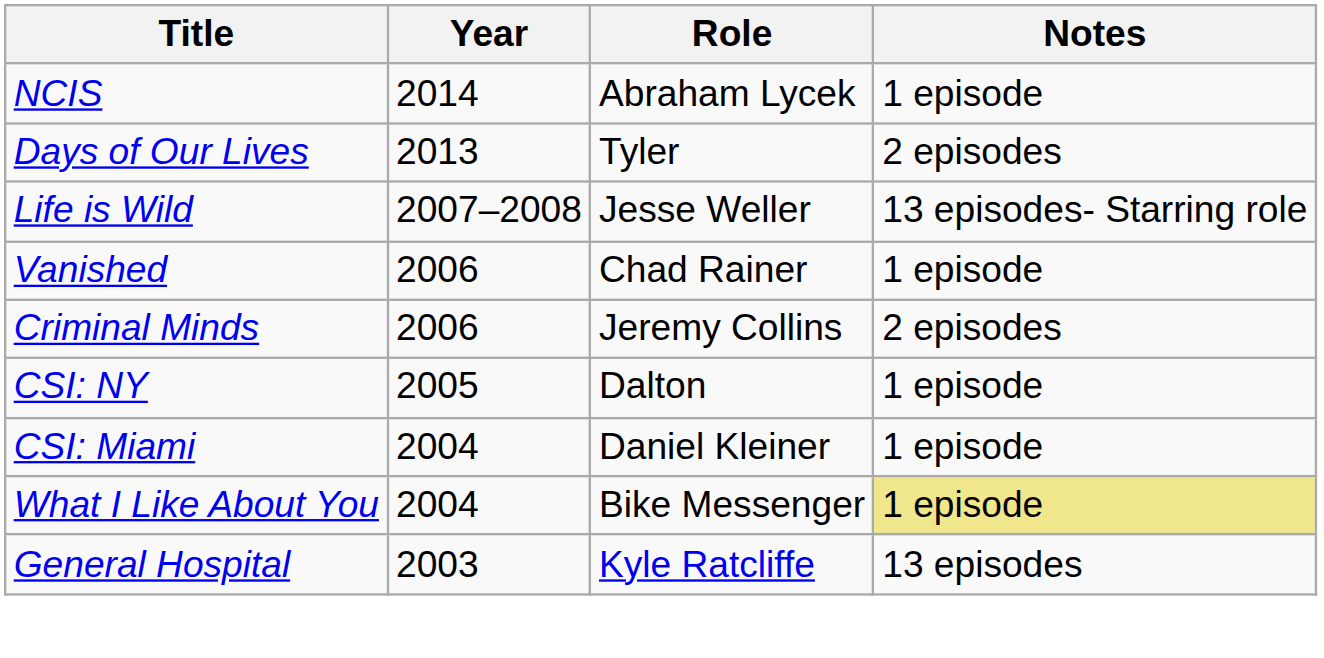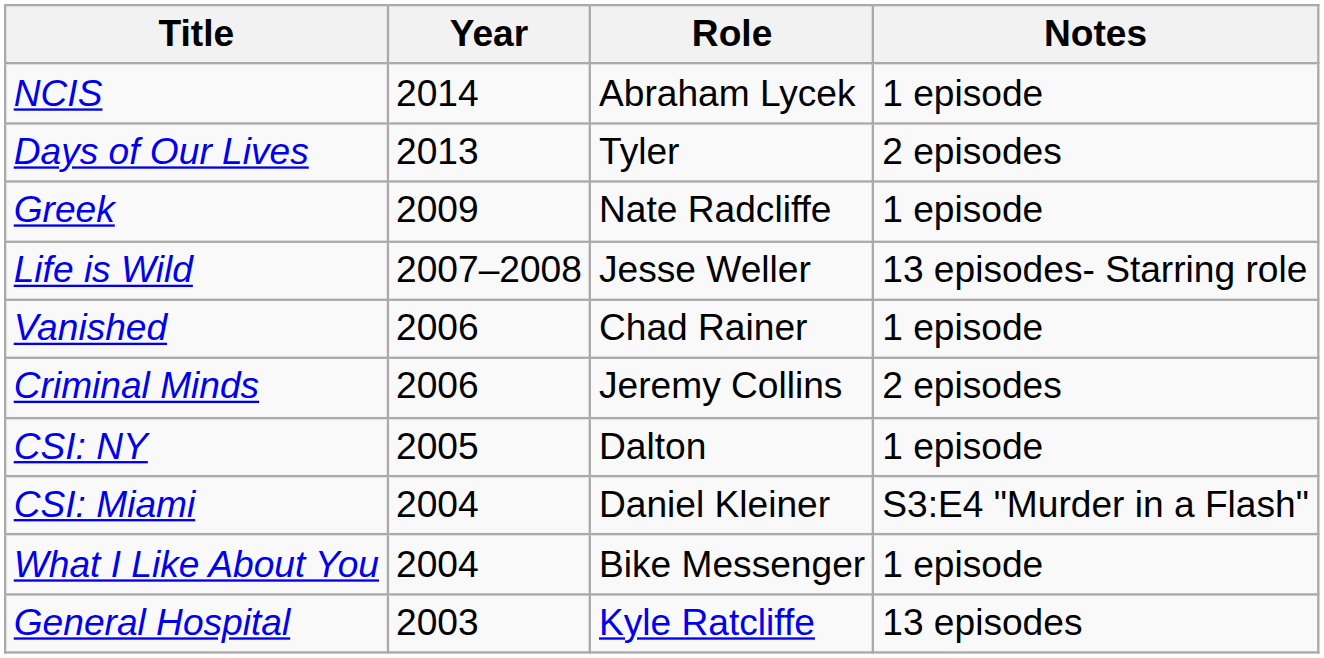+ row: Greek | 2009 | Nate Radcliffe | 1 episode
CSI: Miami | Notes: 1 episode -> S3:E4 "Murder in a Flash"
What I Like About You | Notes: khaki background -> no background
